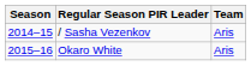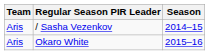columns swapped: Season <-> Team
